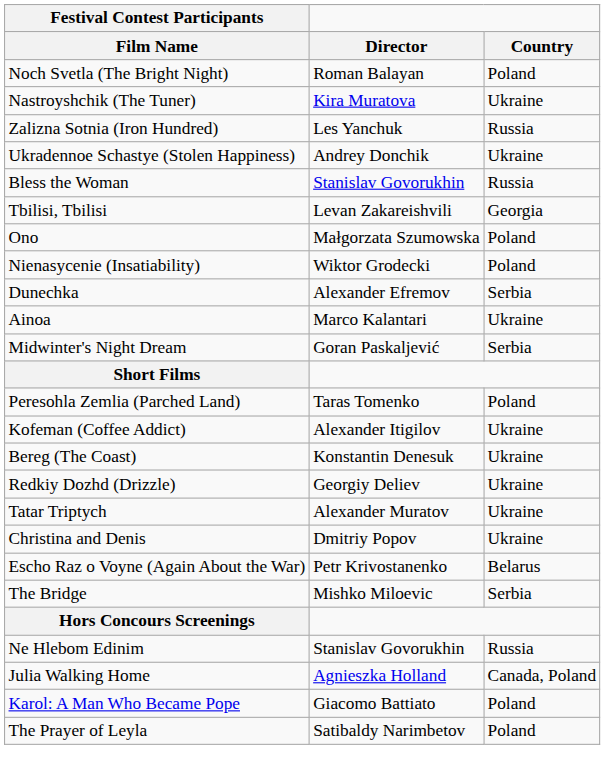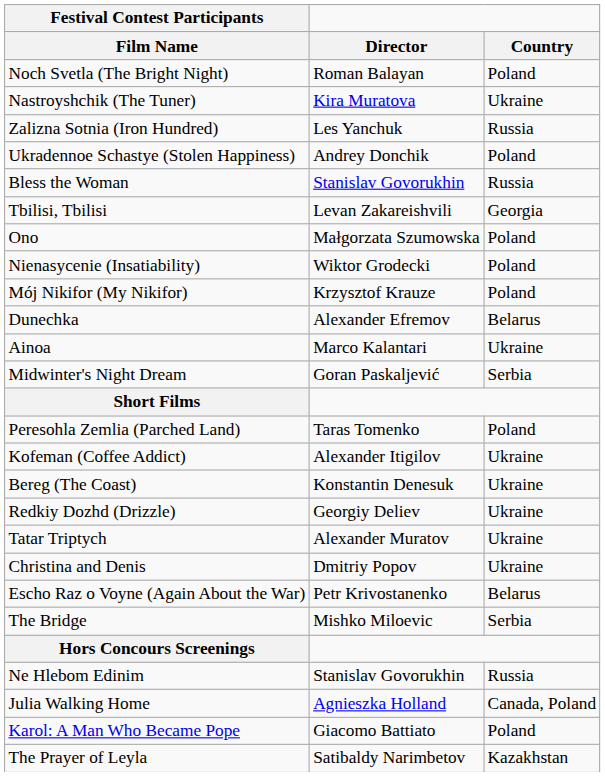Ukradennoe Schastye (Stolen Happiness) | Country: Ukraine -> Poland
+ row: Mój Nikifor (My Nikifor) | Krzysztof Krauze | Poland
Dunechka | Country: Serbia -> Belarus
The Prayer of Leyla | Country: Poland -> Kazakhstan
